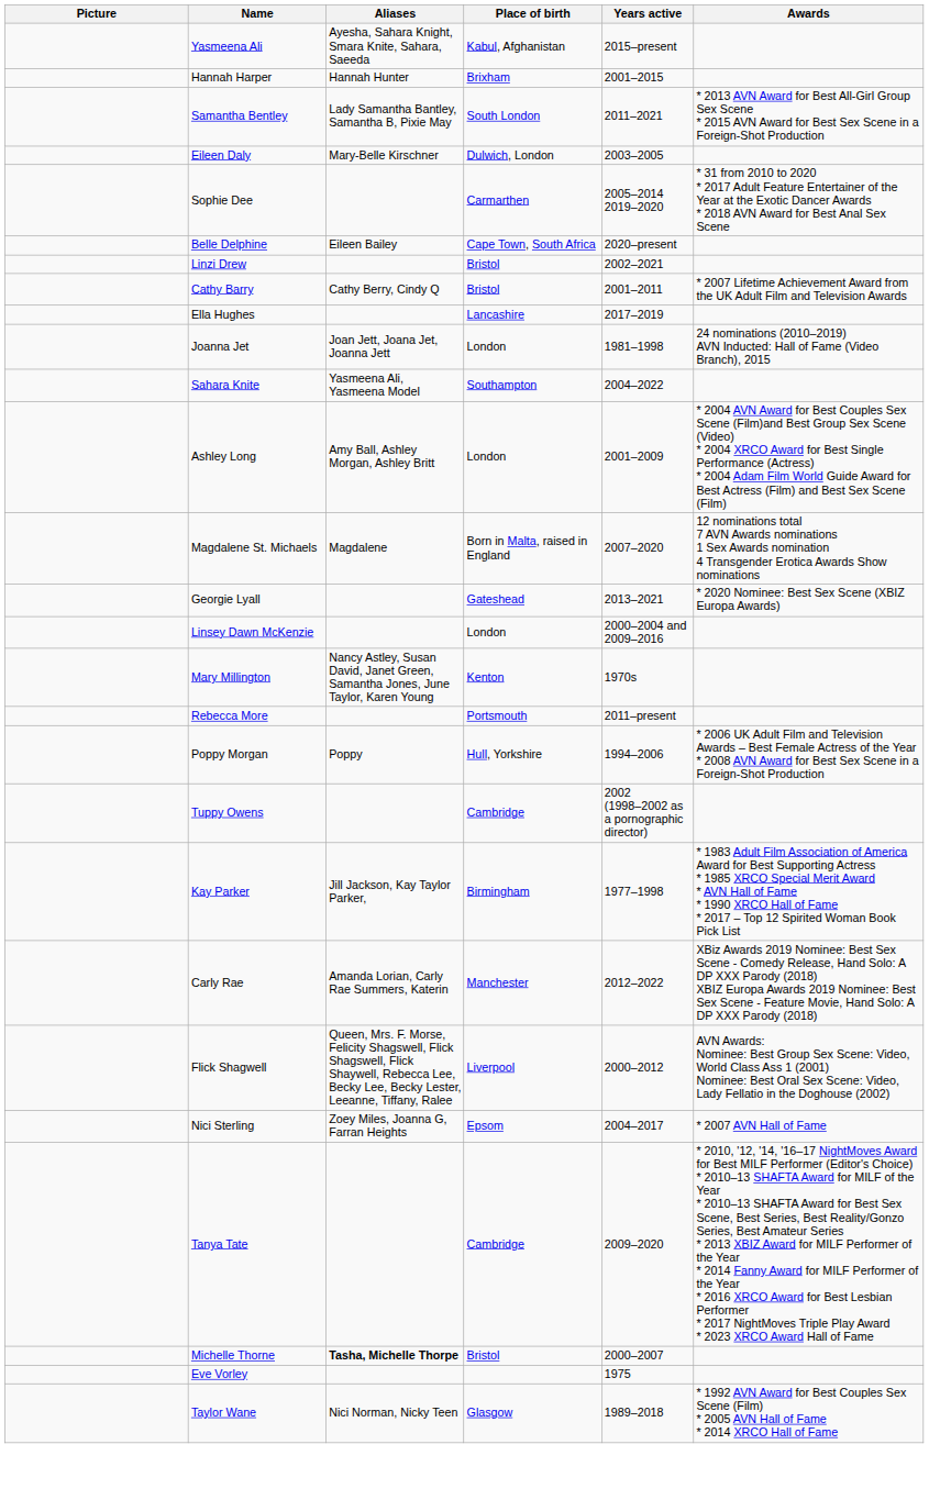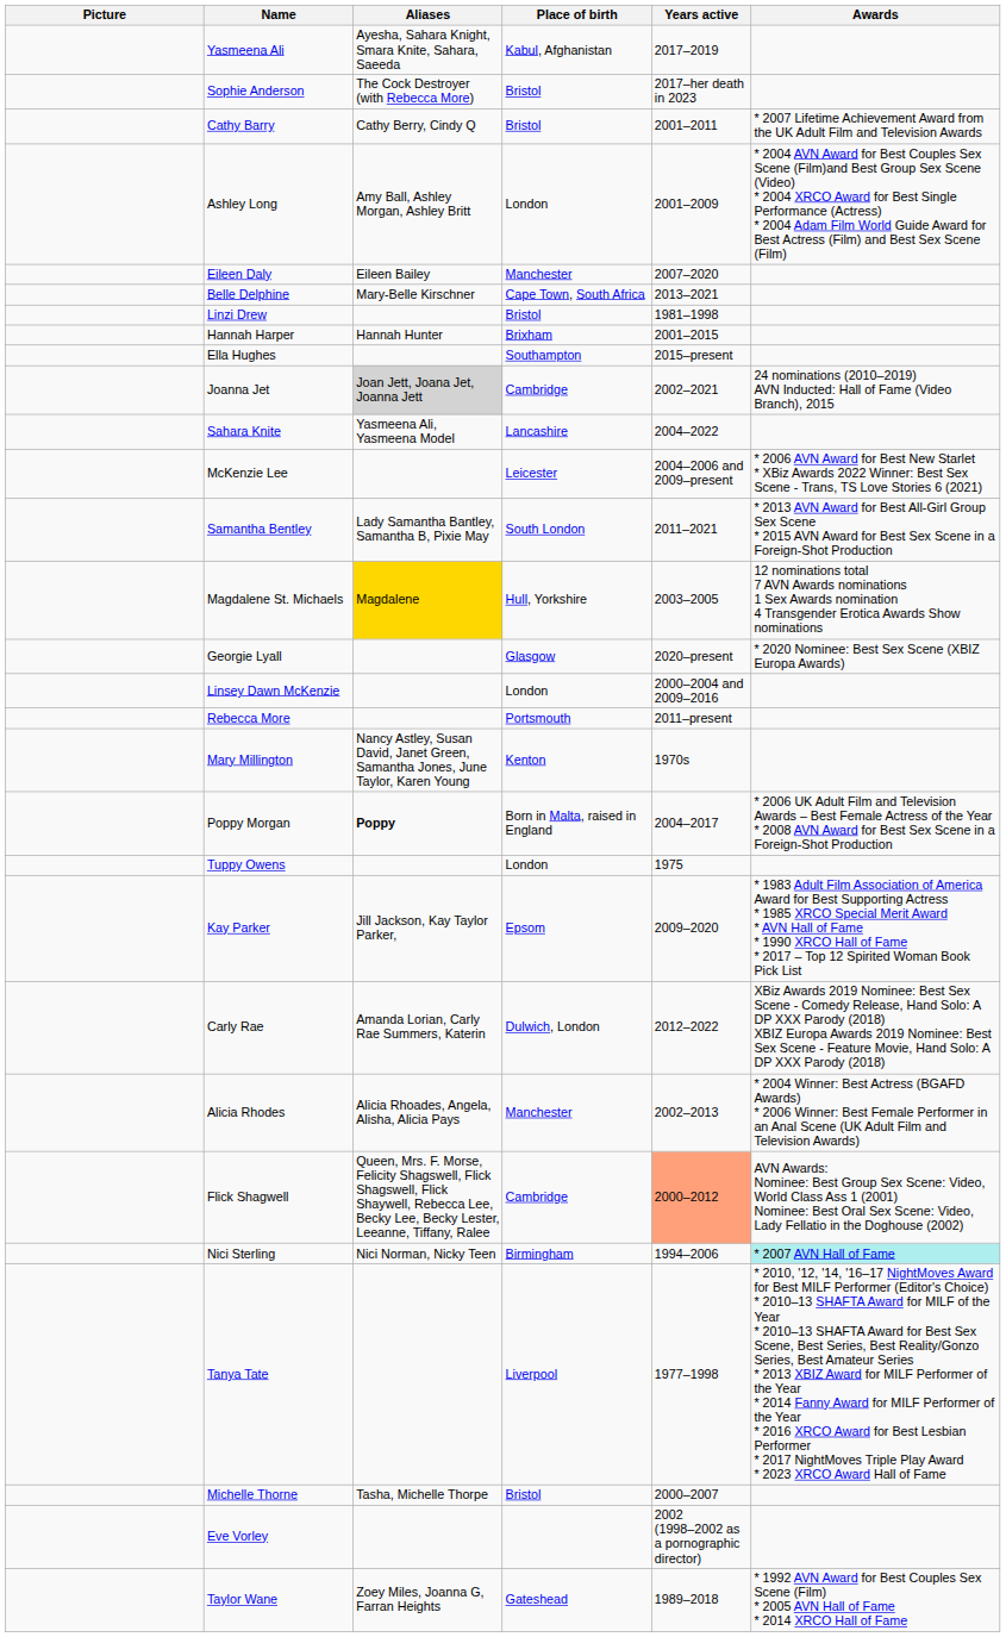Yasmeena Ali | Years active: 2015–present -> 2017–2019
+ row: Sophie Anderson | The Cock Destroyer (with Rebecca More) | Bristol | 2017–her death in 2023
rows swapped: Cathy Barry <-> Hannah Harper
rows swapped: Samantha Bentley <-> Ashley Long
Eileen Daly | Aliases: Mary-Belle Kirschner -> Eileen Bailey
Eileen Daly | Place of birth: Dulwich, London -> Manchester
Eileen Daly | Years active: 2003–2005 -> 2007–2020
- row: Sophie Dee | Carmarthen | 2005–2014 2019–2020 | * 31 from 2010 to 2020 * 2017 Adult Feature Entertainer of the Year at the Exotic Dancer Awards * 2018 AVN Award for Best Anal Sex Scene
Belle Delphine | Aliases: Eileen Bailey -> Mary-Belle Kirschner
Belle Delphine | Years active: 2020–present -> 2013–2021
Linzi Drew | Years active: 2002–2021 -> 1981–1998
Ella Hughes | Place of birth: Lancashire -> Southampton
Ella Hughes | Years active: 2017–2019 -> 2015–present
Joanna Jet | Aliases: no background -> lightgrey background
Joanna Jet | Place of birth: London -> Cambridge
Joanna Jet | Years active: 1981–1998 -> 2002–2021
Sahara Knite | Place of birth: Southampton -> Lancashire
+ row: McKenzie Lee | Leicester | 2004–2006 and 2009–present | * 2006 AVN Award for Best New Starlet * XBiz Awards 2022 Winner: Best Sex Scene - Trans, TS Love Stories 6 (2021)
Magdalene St. Michaels | Aliases: no background -> gold background
Magdalene St. Michaels | Place of birth: Born in Malta, raised in England -> Hull, Yorkshire
Magdalene St. Michaels | Years active: 2007–2020 -> 2003–2005
Georgie Lyall | Place of birth: Gateshead -> Glasgow
Georgie Lyall | Years active: 2013–2021 -> 2020–present
rows swapped: Mary Millington <-> Rebecca More
Poppy Morgan | Aliases: normal -> bold
Poppy Morgan | Place of birth: Hull, Yorkshire -> Born in Malta, raised in England
Poppy Morgan | Years active: 1994–2006 -> 2004–2017
Tuppy Owens | Place of birth: Cambridge -> London
Tuppy Owens | Years active: 2002 (1998–2002 as a pornographic director) -> 1975
Kay Parker | Place of birth: Birmingham -> Epsom
Kay Parker | Years active: 1977–1998 -> 2009–2020
Carly Rae | Place of birth: Manchester -> Dulwich, London
+ row: Alicia Rhodes | Alicia Rhoades, Angela, Alisha, Alicia Pays | Manchester | 2002–2013 | * 2004 Winner: Best Actress (BGAFD Awards) * 2006 Winner: Best Female Performer in an Anal Scene (UK Adult Film and Television Awards)
Flick Shagwell | Place of birth: Liverpool -> Cambridge
Flick Shagwell | Years active: no background -> lightsalmon background
Nici Sterling | Aliases: Zoey Miles, Joanna G, Farran Heights -> Nici Norman, Nicky Teen
Nici Sterling | Place of birth: Epsom -> Birmingham
Nici Sterling | Years active: 2004–2017 -> 1994–2006
Nici Sterling | Awards: no background -> paleturquoise background
Tanya Tate | Place of birth: Cambridge -> Liverpool
Tanya Tate | Years active: 2009–2020 -> 1977–1998
Michelle Thorne | Aliases: bold -> normal
Eve Vorley | Years active: 1975 -> 2002 (1998–2002 as a pornographic director)
Taylor Wane | Aliases: Nici Norman, Nicky Teen -> Zoey Miles, Joanna G, Farran Heights
Taylor Wane | Place of birth: Glasgow -> Gateshead
